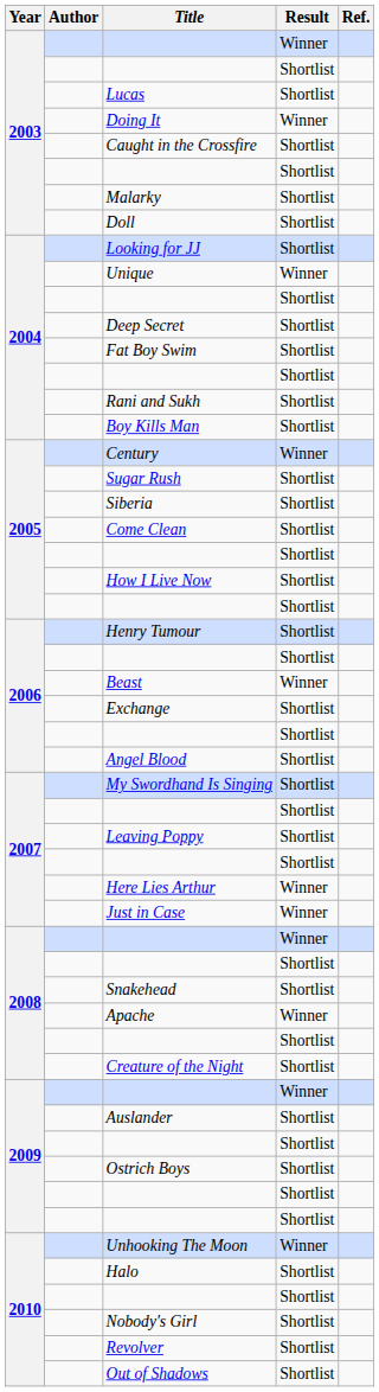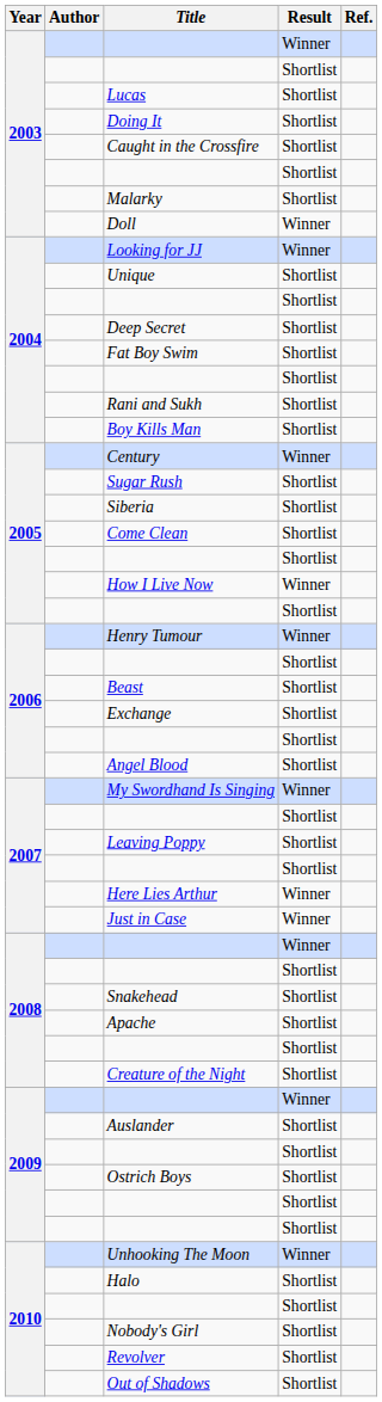Doing It | Result: Winner -> Shortlist
Doll | Result: Shortlist -> Winner
Looking for JJ | Result: Shortlist -> Winner
Unique | Result: Winner -> Shortlist
How I Live Now | Result: Shortlist -> Winner
Henry Tumour | Result: Shortlist -> Winner
Beast | Result: Winner -> Shortlist
My Swordhand Is Singing | Result: Shortlist -> Winner
Apache | Result: Winner -> Shortlist
